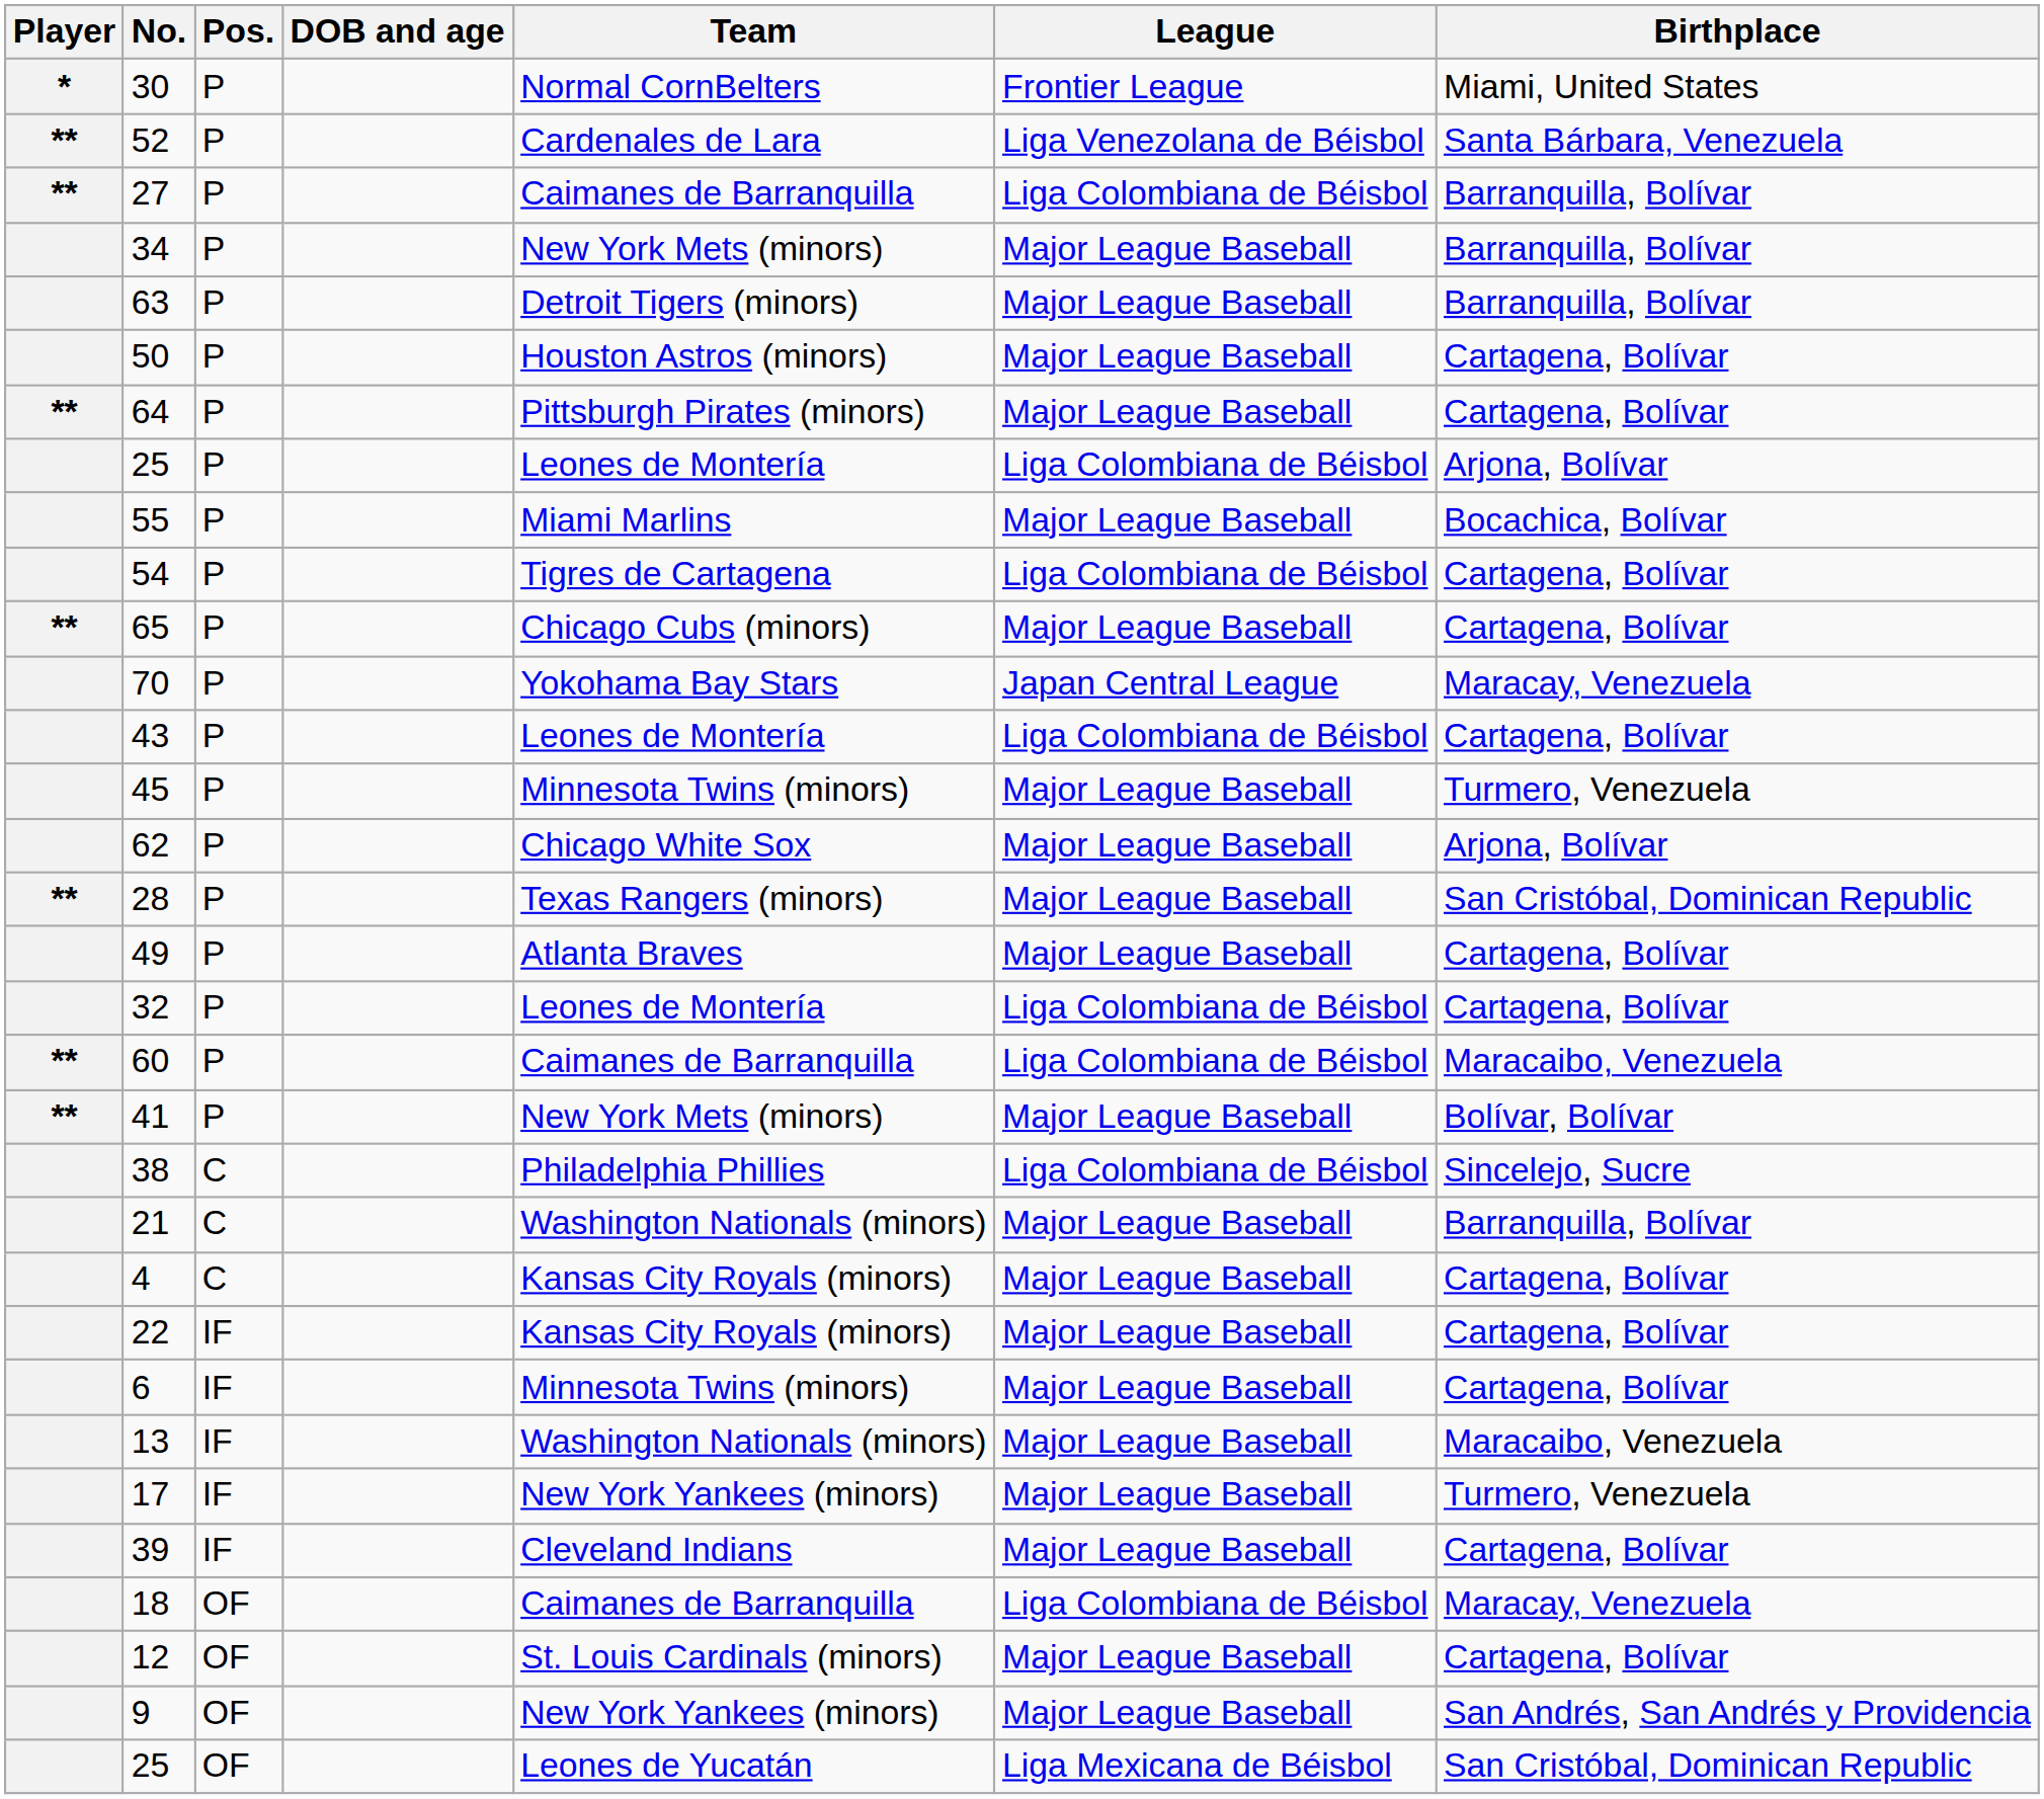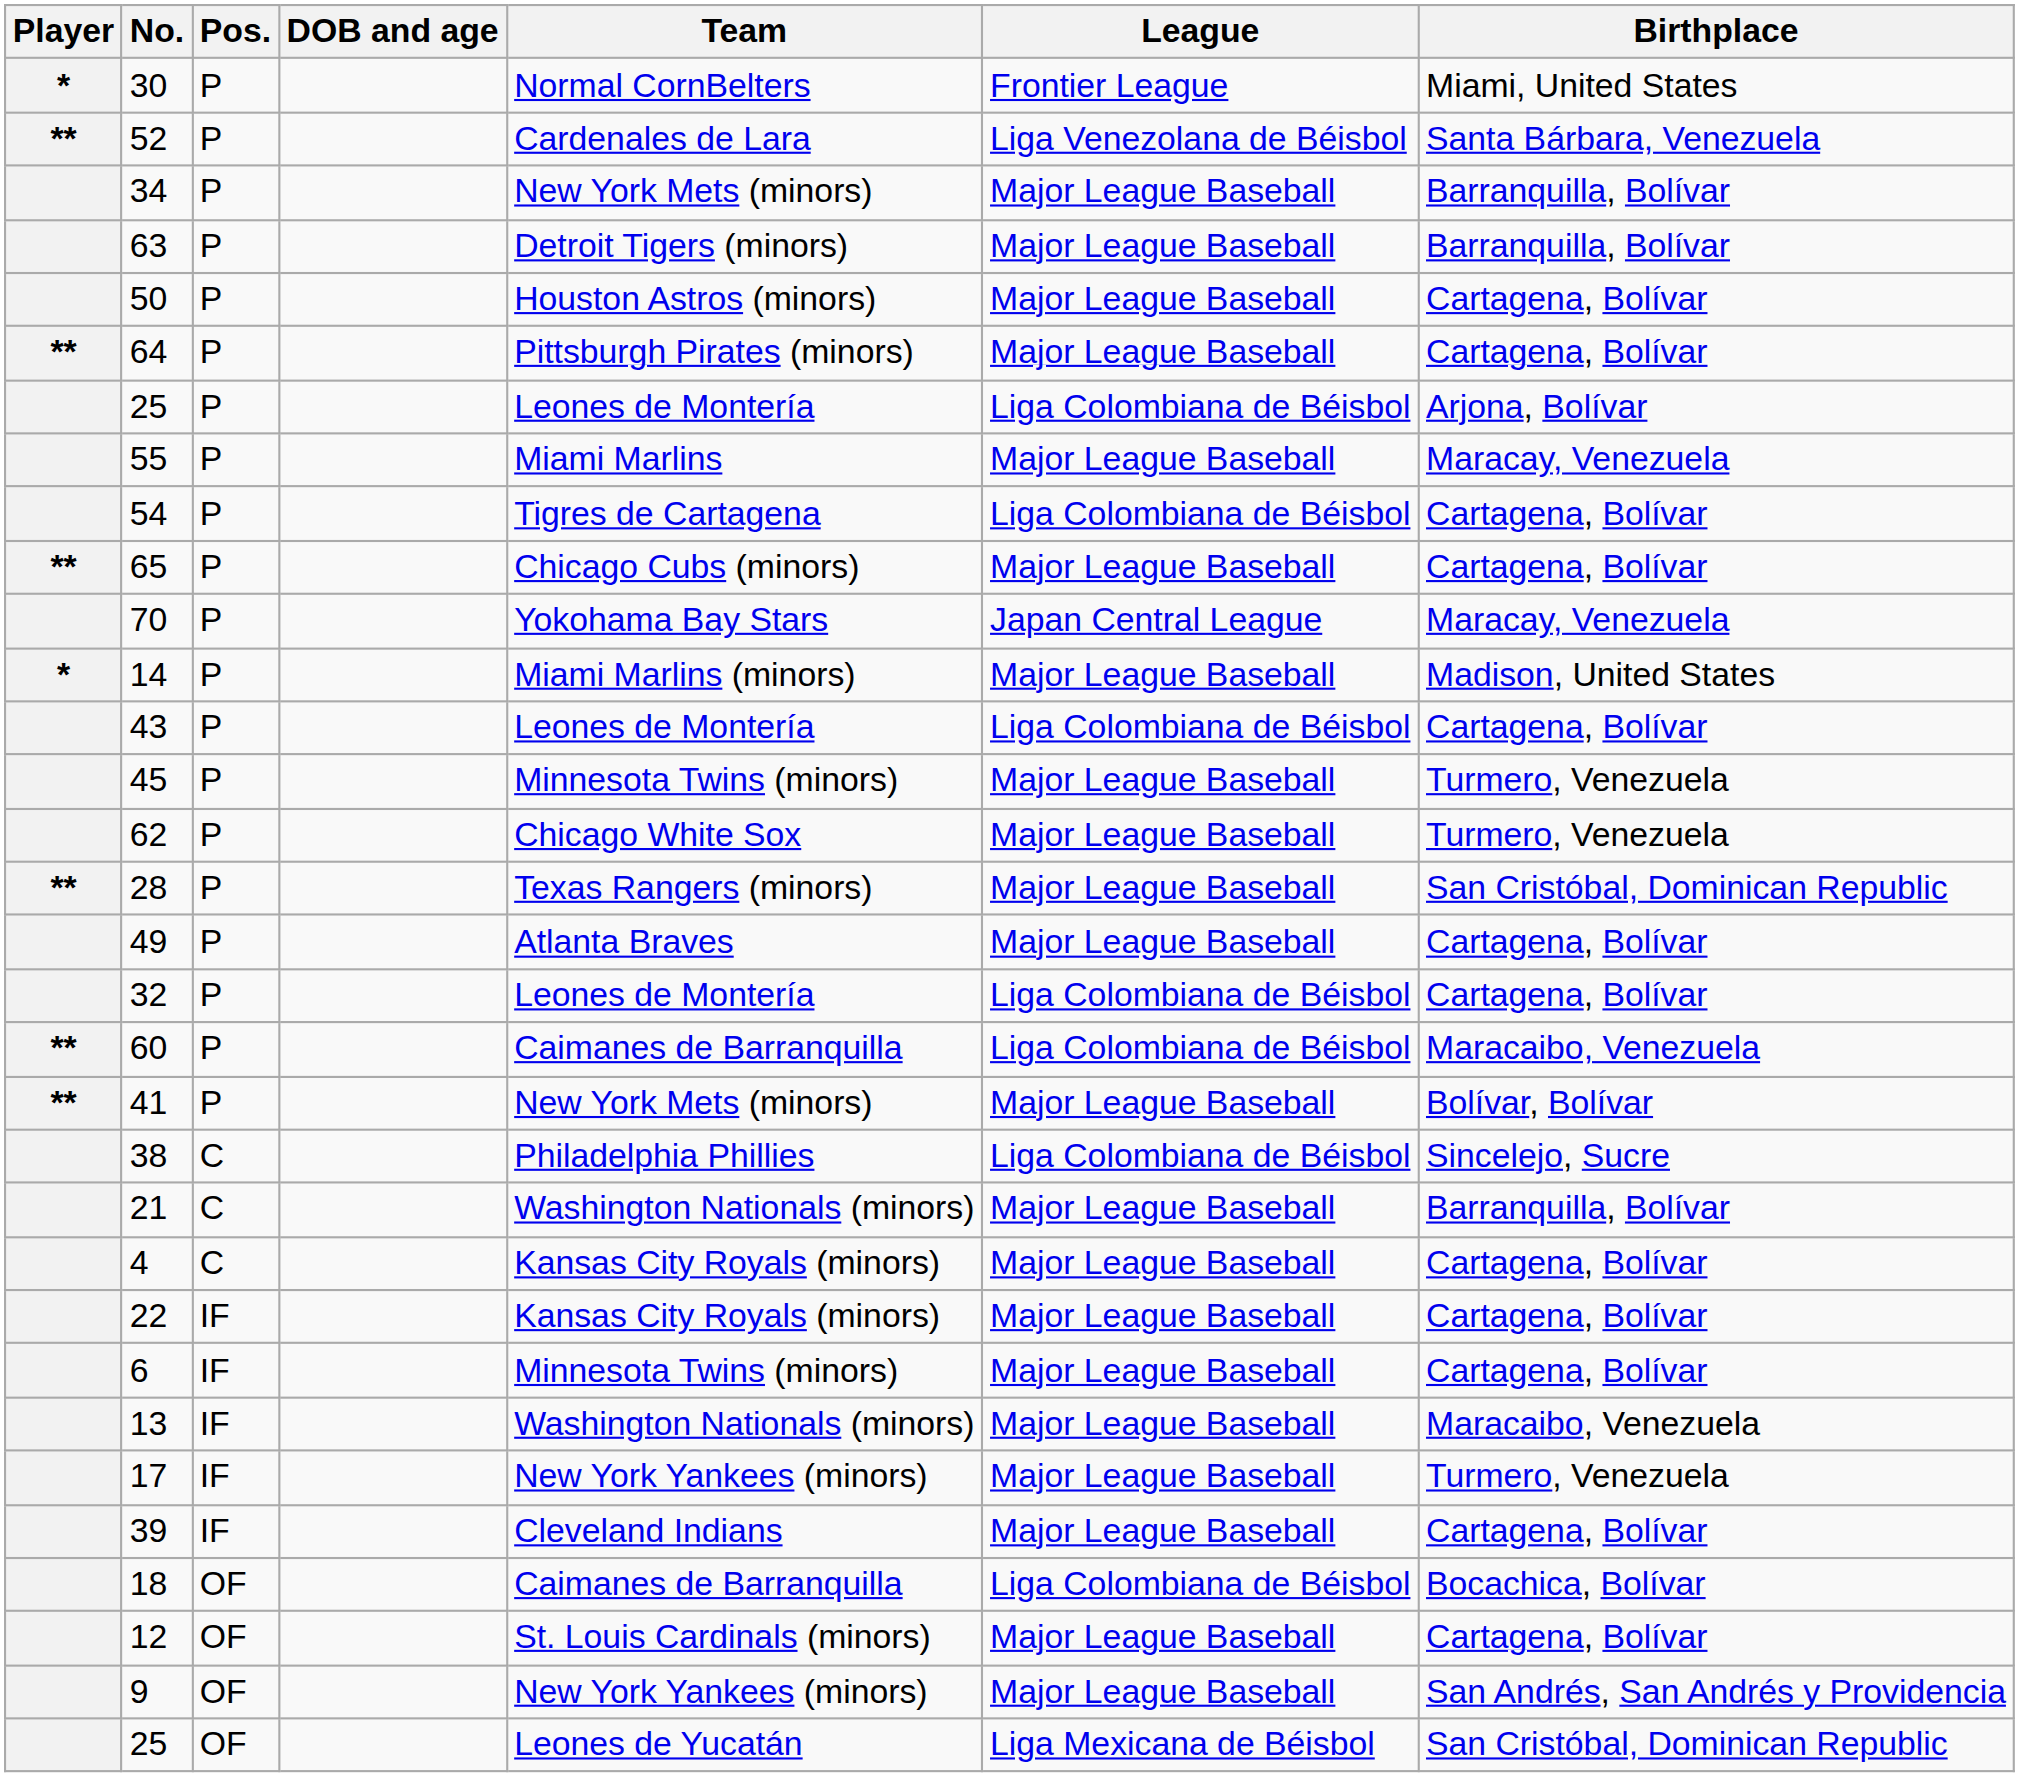- row: ** | 27 | P | Caimanes de Barranquilla | Liga Colombiana de Béisbol | Barranquilla, Bolívar
55 | Birthplace: Bocachica, Bolívar -> Maracay, Venezuela
+ row: * | 14 | P | Miami Marlins (minors) | Major League Baseball | Madison, United States
62 | Birthplace: Arjona, Bolívar -> Turmero, Venezuela
18 | Birthplace: Maracay, Venezuela -> Bocachica, Bolívar
